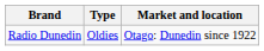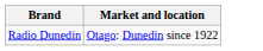- column: Type | Oldies
